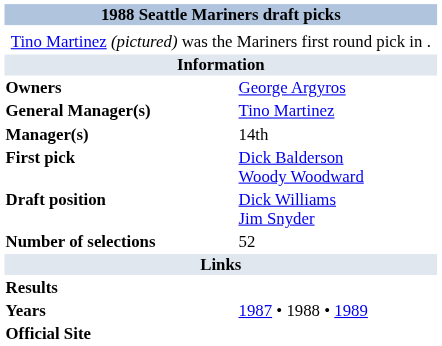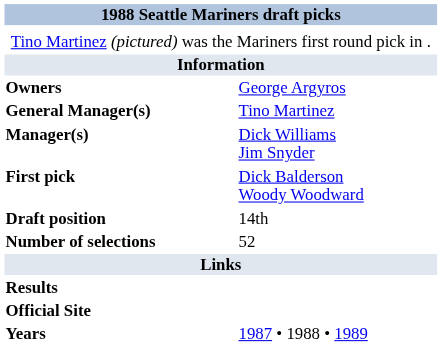Manager(s) | column 2: 14th -> Dick Williams Jim Snyder
Draft position | column 2: Dick Williams Jim Snyder -> 14th
rows swapped: Official Site <-> Years
